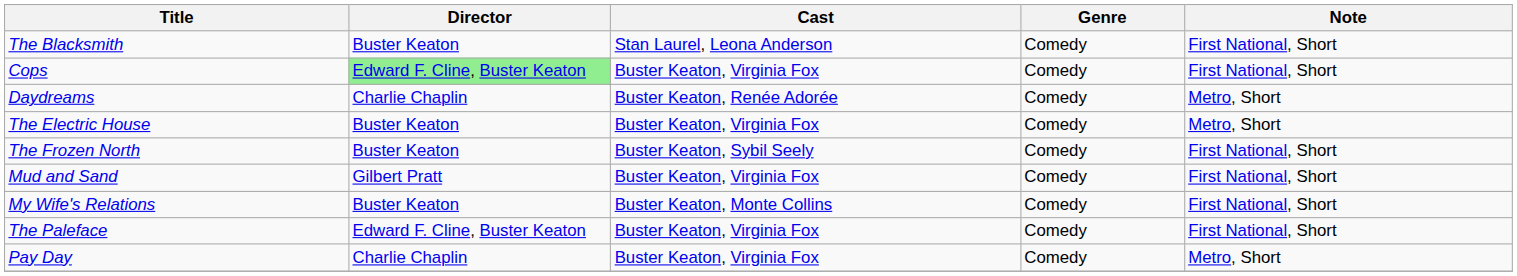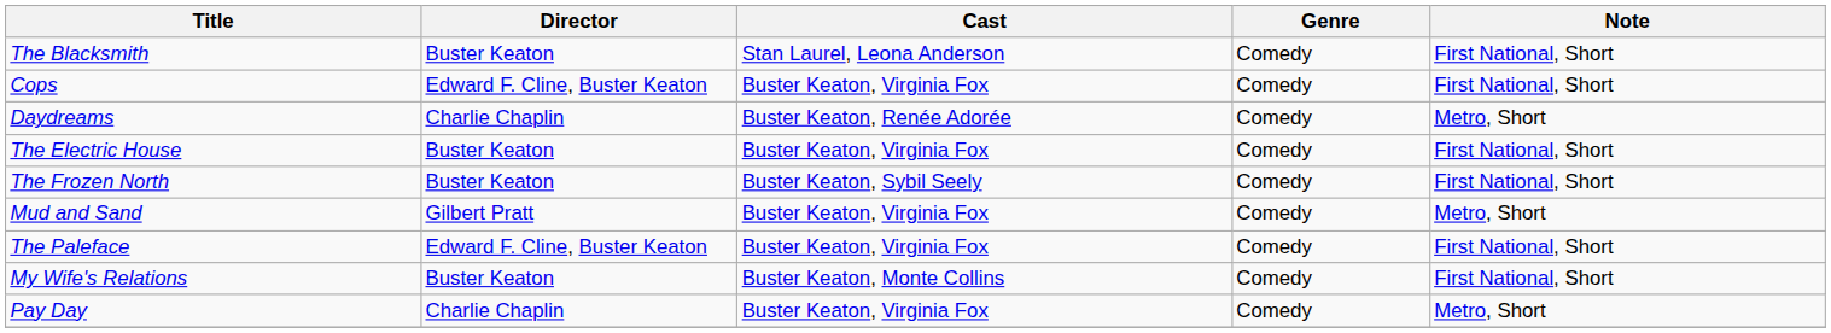Cops | Director: lightgreen background -> no background
The Electric House | Note: Metro, Short -> First National, Short
Mud and Sand | Note: First National, Short -> Metro, Short
rows swapped: My Wife's Relations <-> The Paleface
